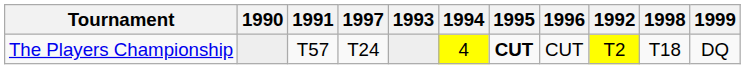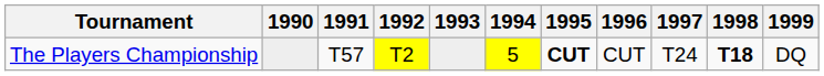columns swapped: 1992 <-> 1997
The Players Championship | 1994: 4 -> 5
The Players Championship | 1998: normal -> bold
